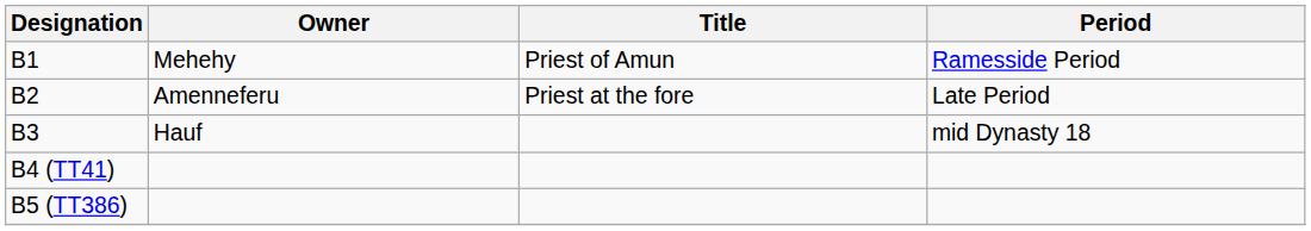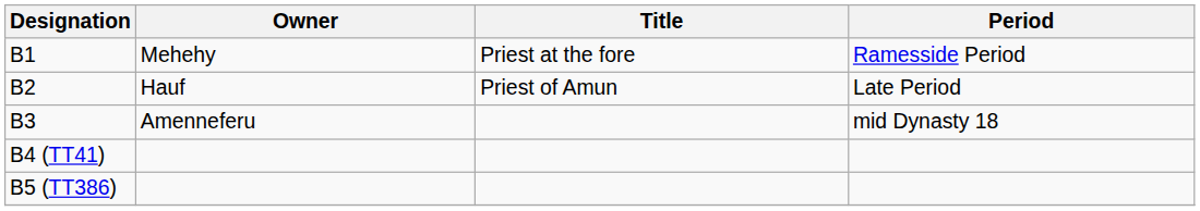B1 | Title: Priest of Amun -> Priest at the fore
B2 | Owner: Amenneferu -> Hauf
B2 | Title: Priest at the fore -> Priest of Amun
B3 | Owner: Hauf -> Amenneferu
